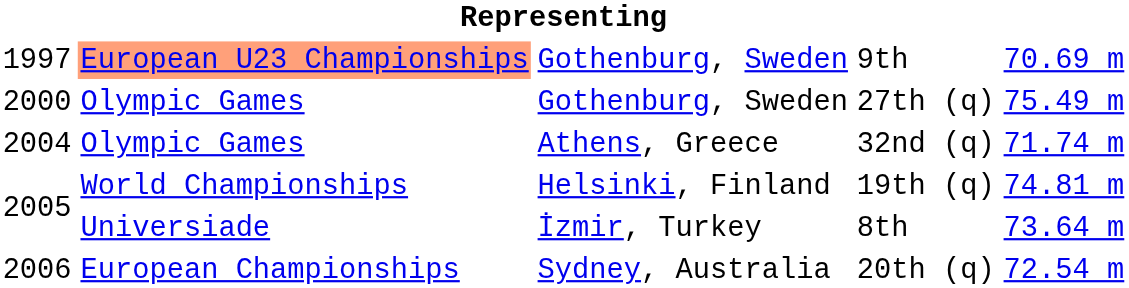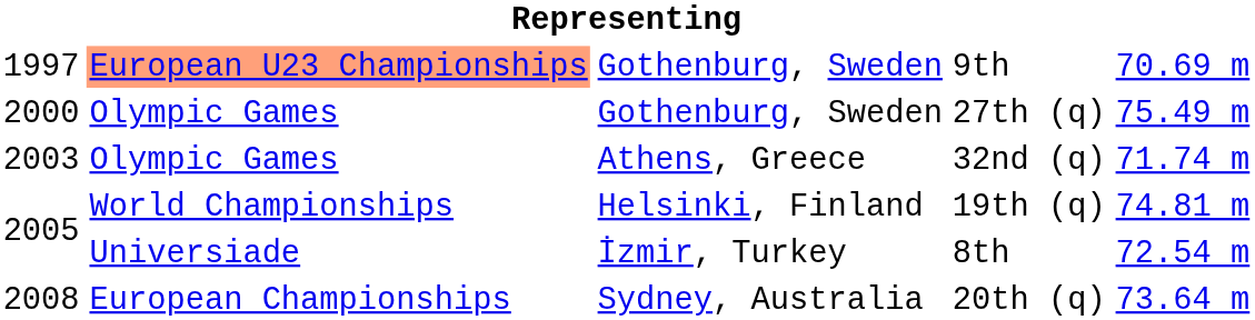32nd (q) | column 1: 2004 -> 2003
8th | column 5: 73.64 m -> 72.54 m
20th (q) | column 1: 2006 -> 2008
20th (q) | column 5: 72.54 m -> 73.64 m
